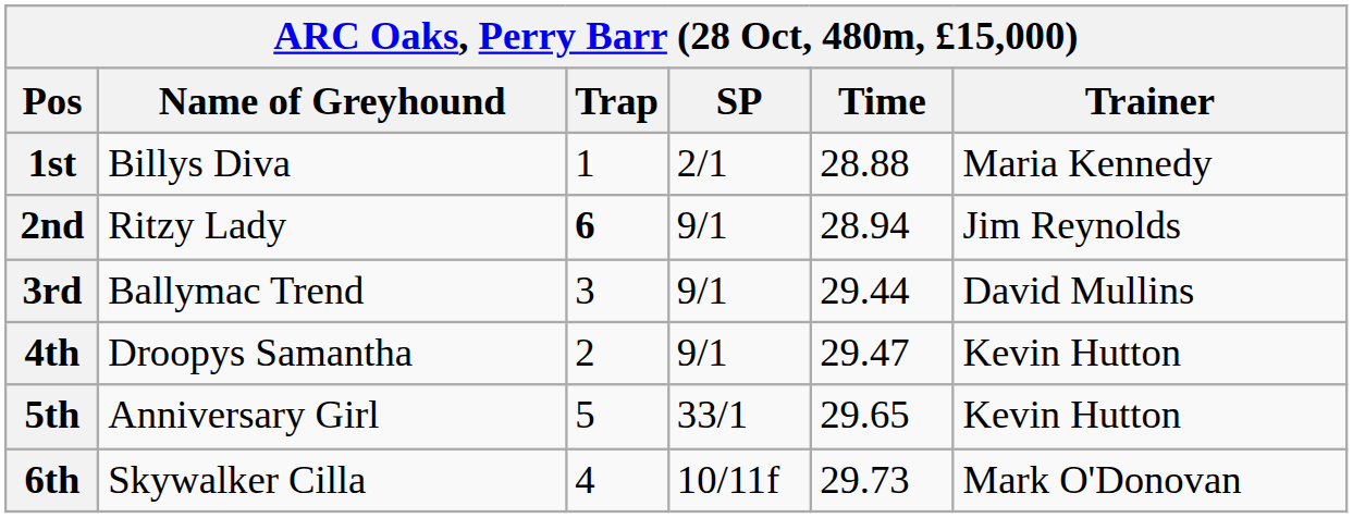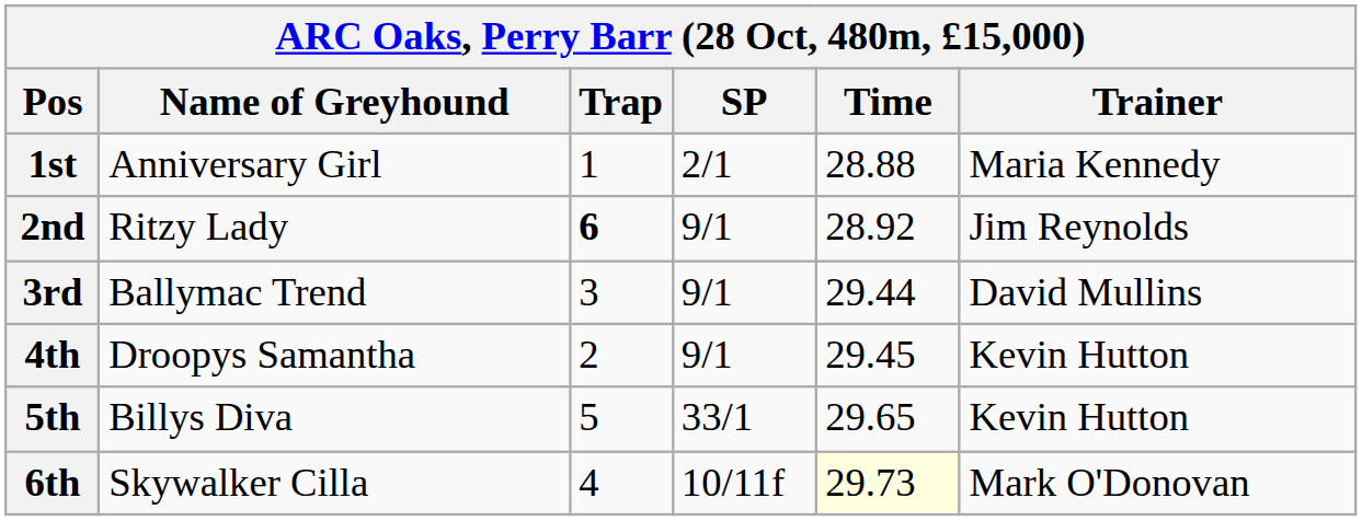1st | Name of Greyhound: Billys Diva -> Anniversary Girl
2nd | Time: 28.94 -> 28.92
4th | Time: 29.47 -> 29.45
5th | Name of Greyhound: Anniversary Girl -> Billys Diva
6th | Time: no background -> lightyellow background
